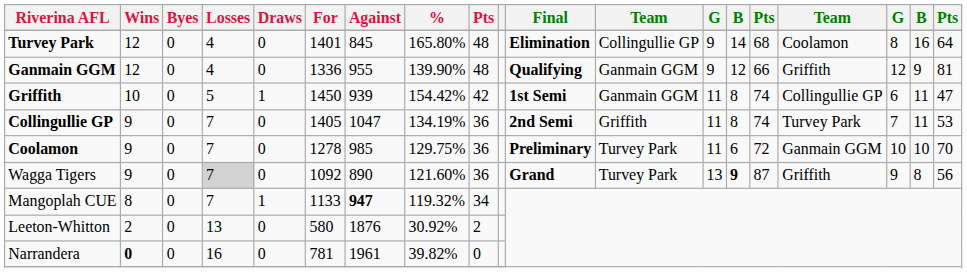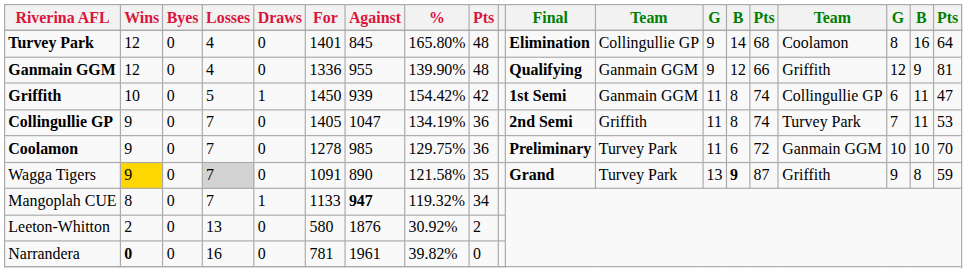Wagga Tigers | Wins: no background -> gold background
Wagga Tigers | For: 1092 -> 1091
Wagga Tigers | %: 121.60% -> 121.58%
Wagga Tigers | column 9: 36 -> 35
Wagga Tigers | column 19: 56 -> 59
